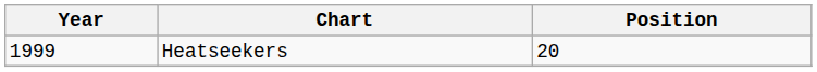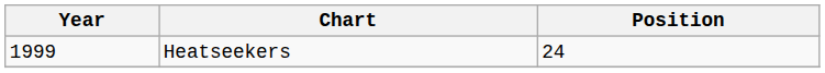Heatseekers | Position: 20 -> 24
